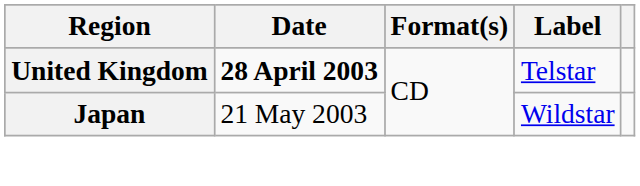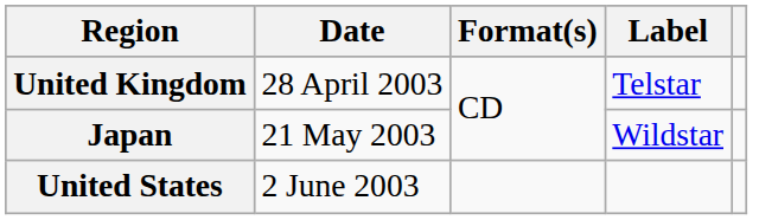United Kingdom | Date: bold -> normal
+ row: United States | 2 June 2003
